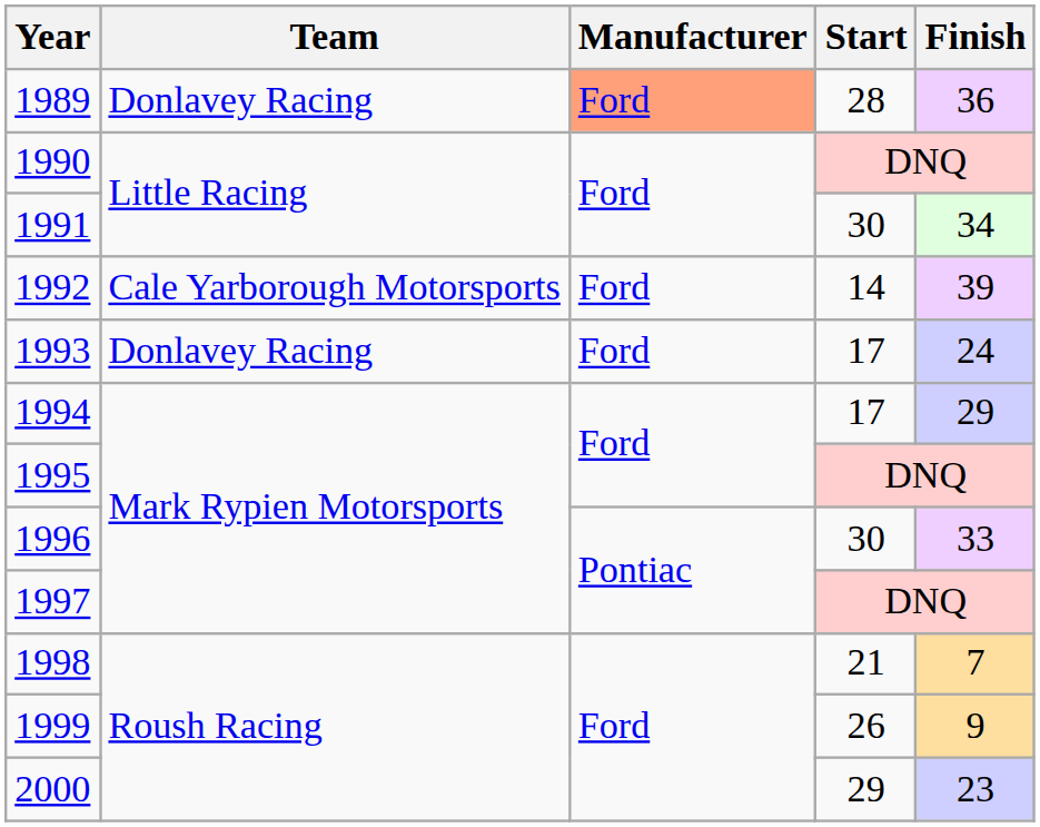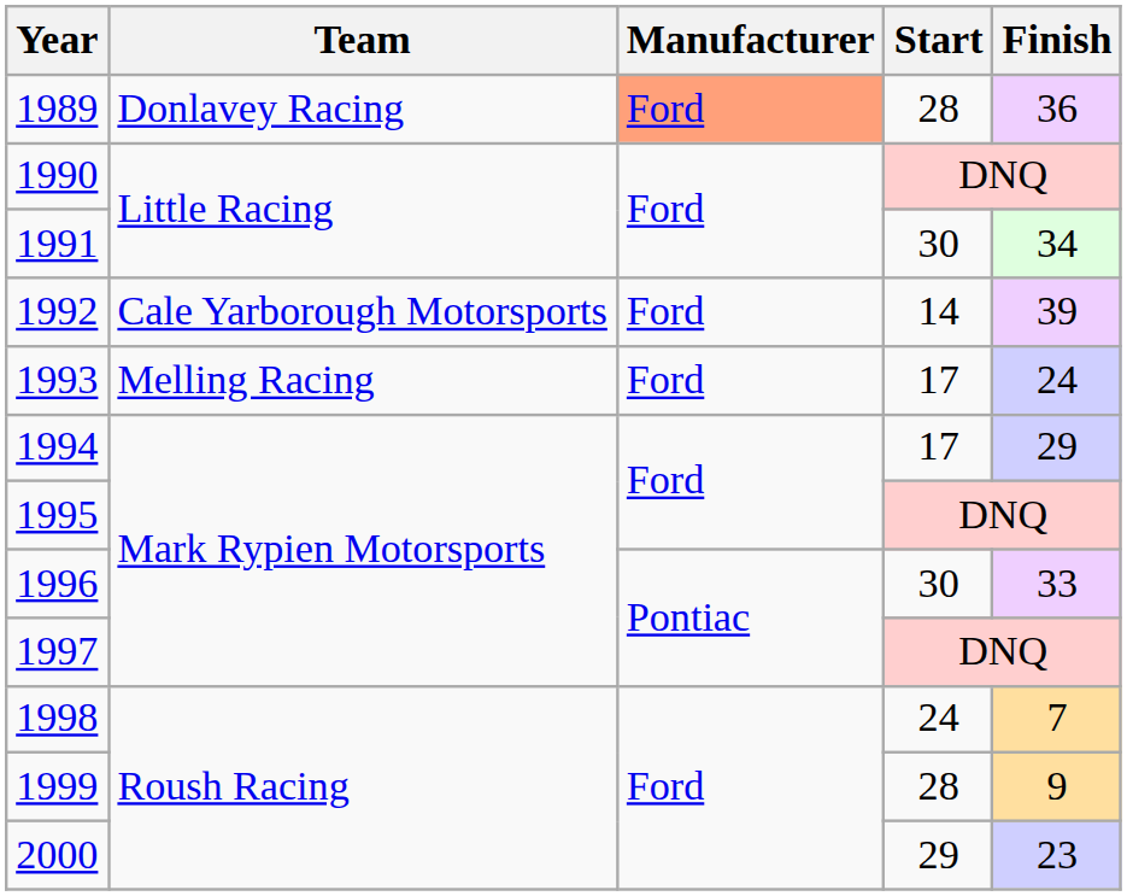1993 | Team: Donlavey Racing -> Melling Racing
1998 | Start: 21 -> 24
1999 | Start: 26 -> 28
